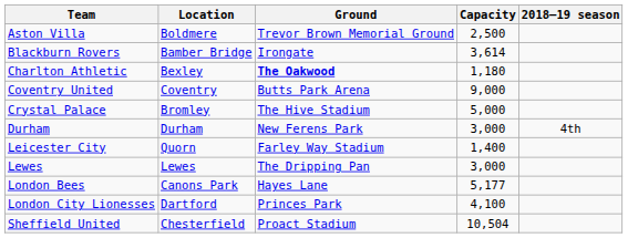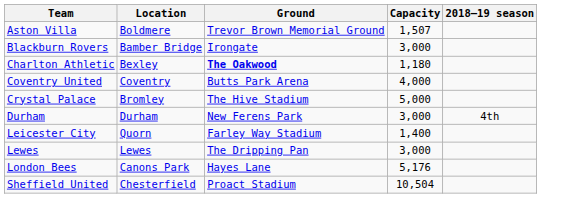Aston Villa | Capacity: 2,500 -> 1,507
Blackburn Rovers | Capacity: 3,614 -> 3,000
Coventry United | Capacity: 9,000 -> 4,000
London Bees | Capacity: 5,177 -> 5,176
- row: London City Lionesses | Dartford | Princes Park | 4,100
